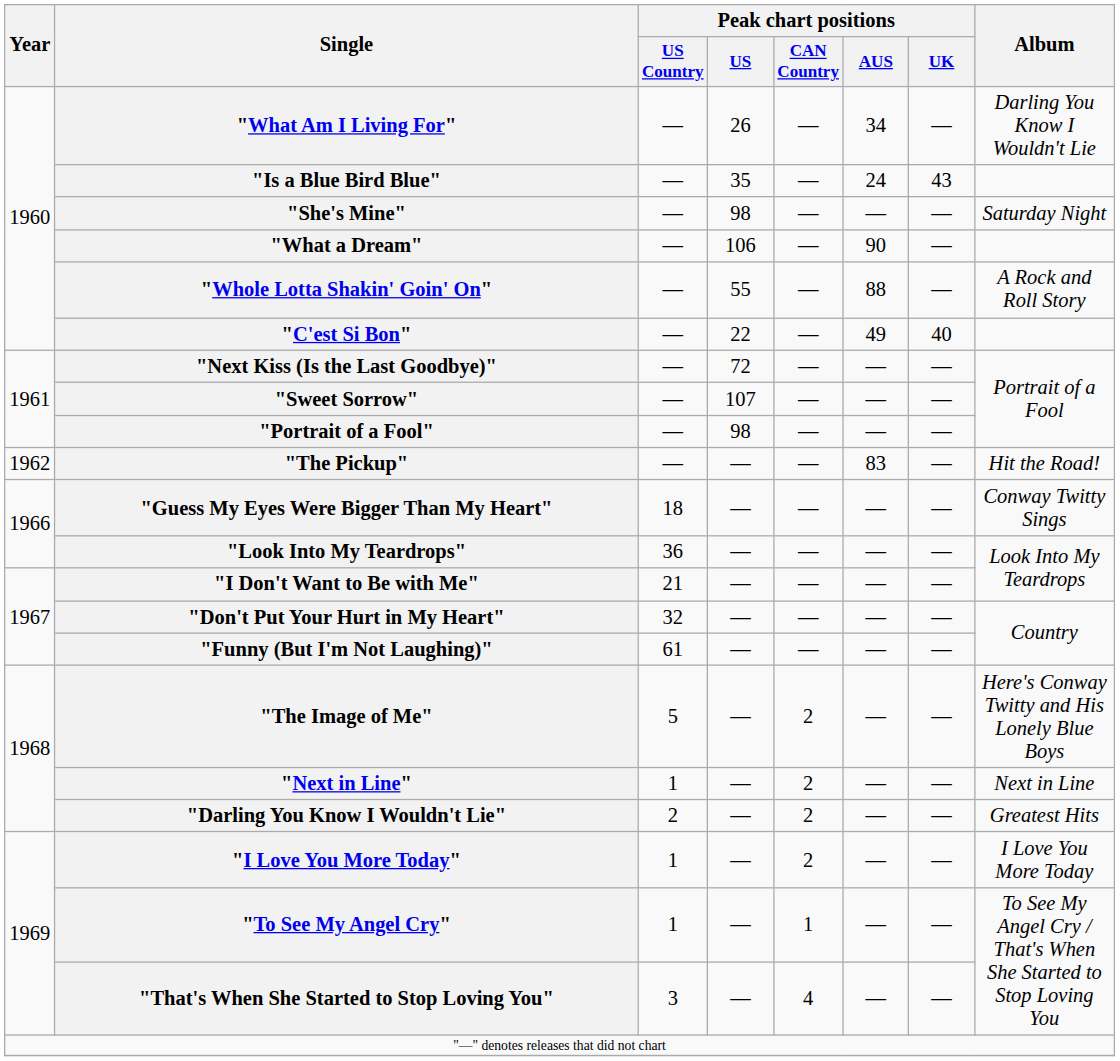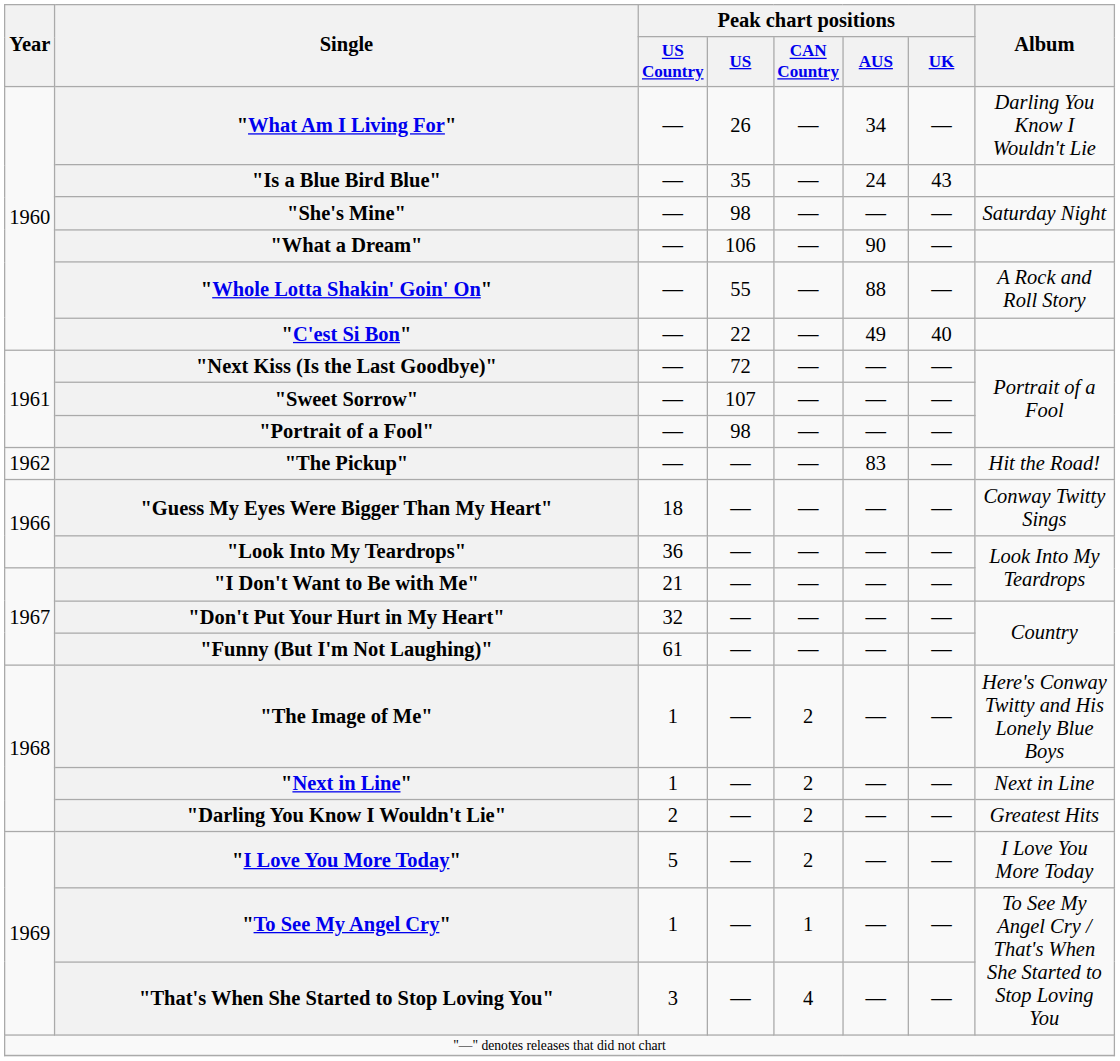"The Image of Me" | Peak chart positions / US Country: 5 -> 1
"I Love You More Today" | Peak chart positions / US Country: 1 -> 5
